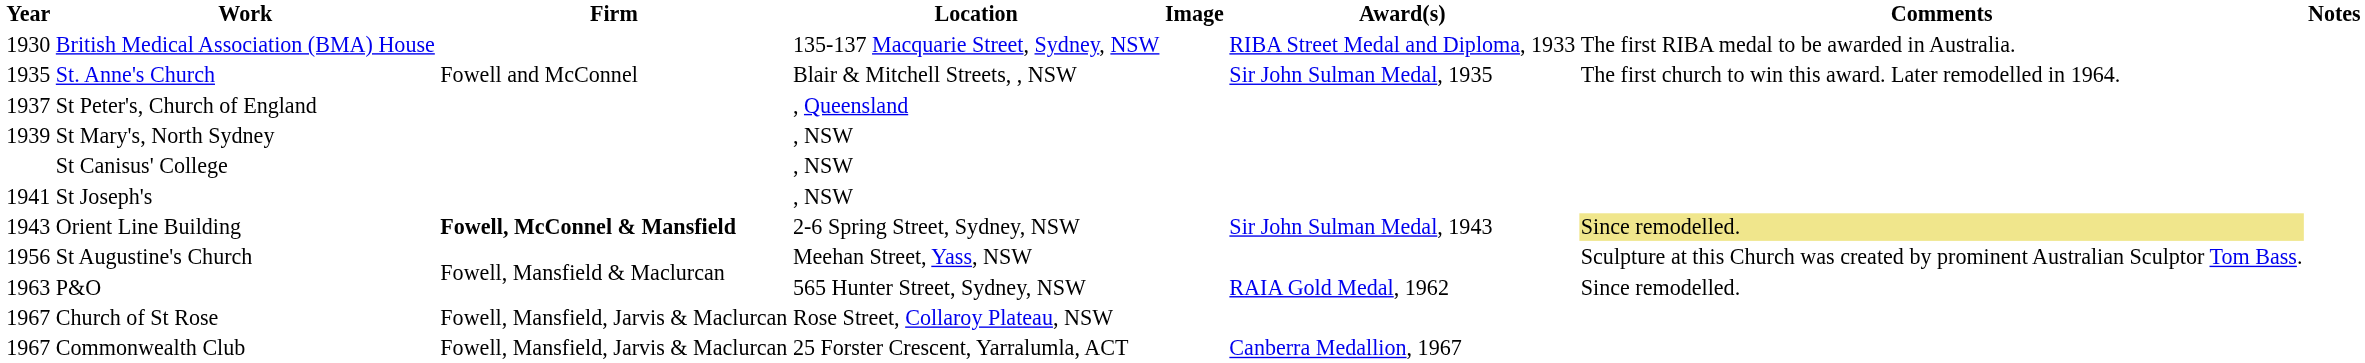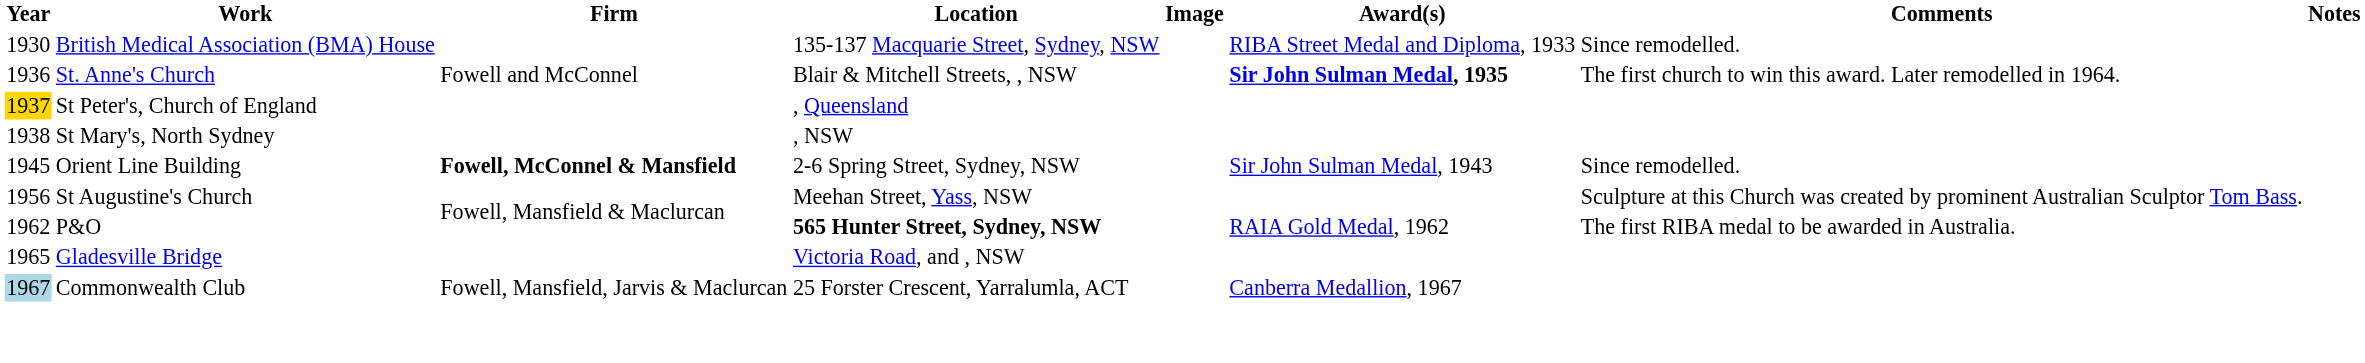British Medical Association (BMA) House | Comments: The first RIBA medal to be awarded in Australia. -> Since remodelled.
St. Anne's Church | Year: 1935 -> 1936
St. Anne's Church | Award(s): normal -> bold
St Peter's, Church of England | Year: no background -> gold background
St Mary's, North Sydney | Year: 1939 -> 1938
- row: St Canisus' College | , NSW
- row: 1941 | St Joseph's | , NSW
Orient Line Building | Year: 1943 -> 1945
Orient Line Building | Comments: khaki background -> no background
P&O | Year: 1963 -> 1962
P&O | Location: normal -> bold
P&O | Comments: Since remodelled. -> The first RIBA medal to be awarded in Australia.
+ row: 1965 | Gladesville Bridge | Victoria Road, and , NSW
- row: 1967 | Church of St Rose | Fowell, Mansfield, Jarvis & Maclurcan | Rose Street, Collaroy Plateau, NSW
Commonwealth Club | Year: no background -> lightblue background
